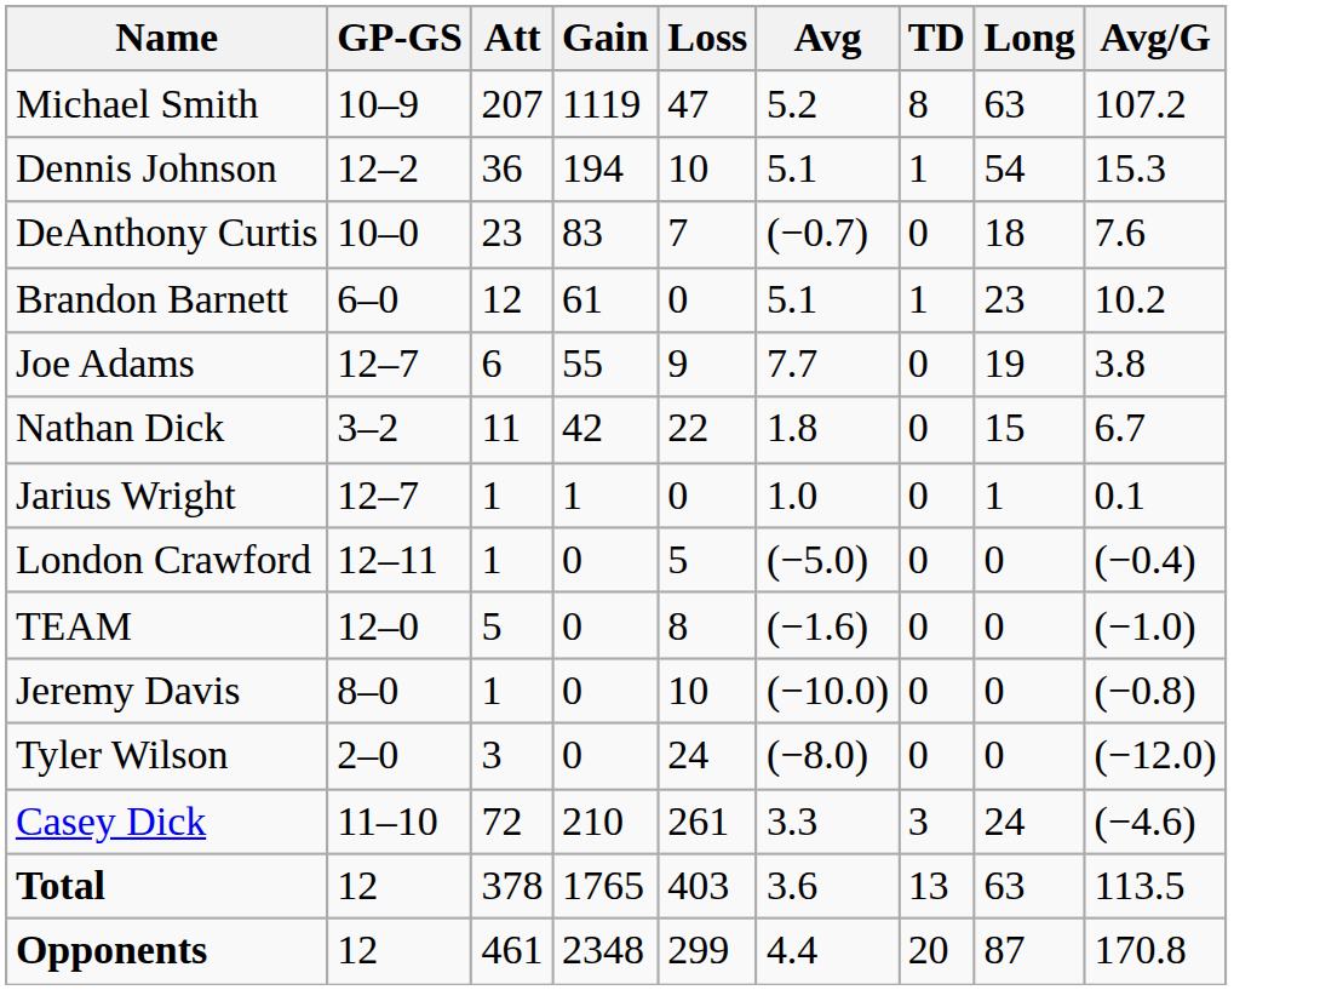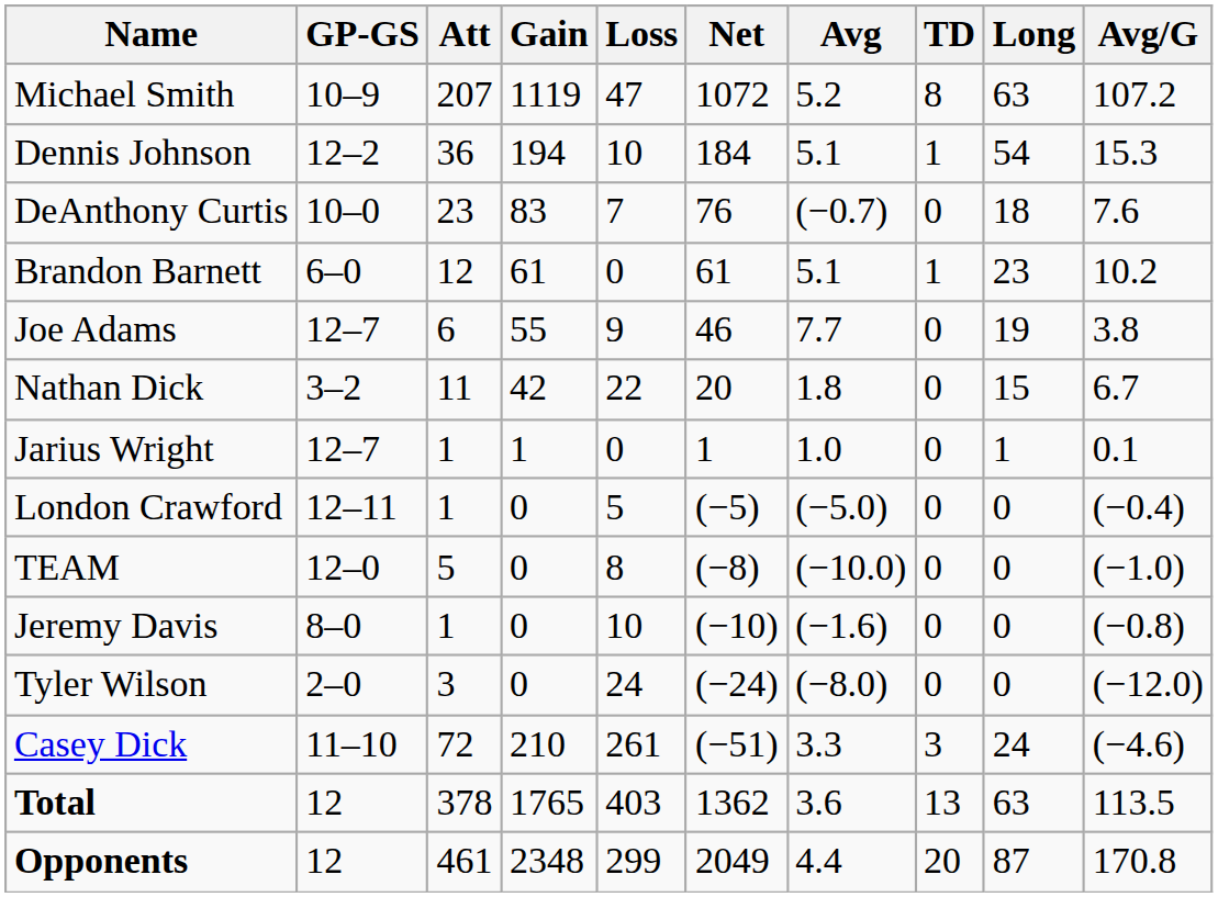+ column: Net | 1072 | 184 | 76 | 61 | 46 | 20 | 1 | (−5) | (−8) | (−10) | (−24) | (−51) | 1362 | 2049
TEAM | Avg: (−1.6) -> (−10.0)
Jeremy Davis | Avg: (−10.0) -> (−1.6)
